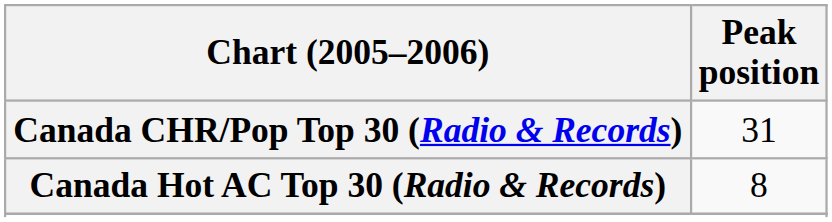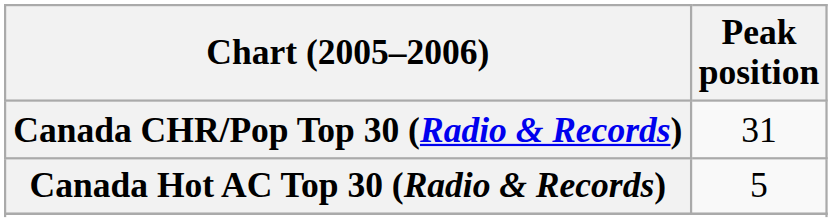Canada Hot AC Top 30 (Radio & Records) | Peak position: 8 -> 5
